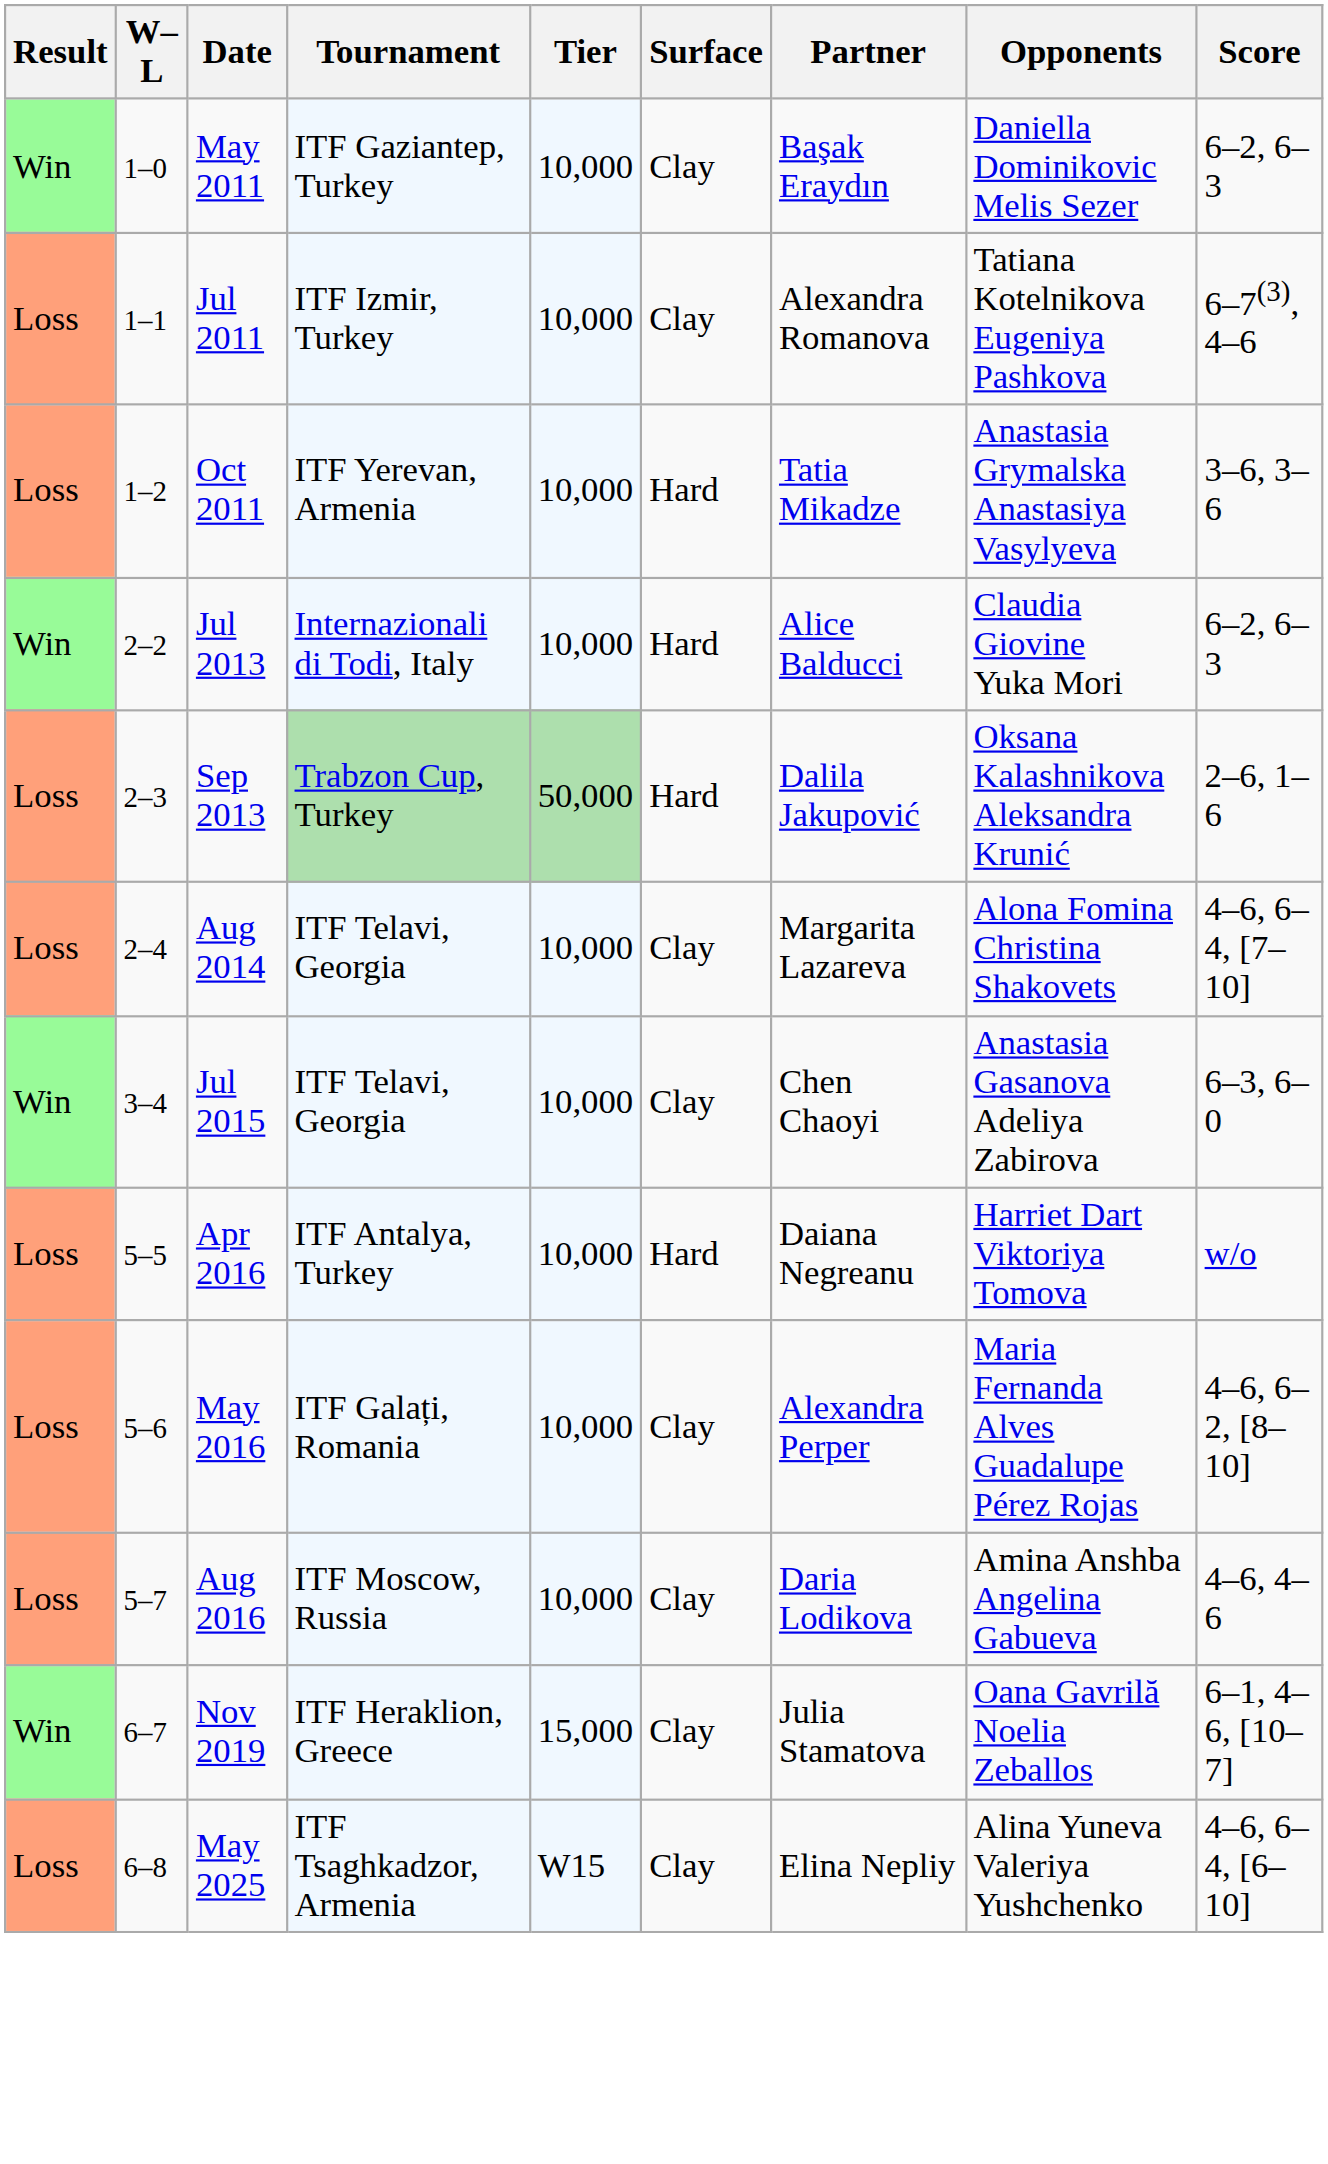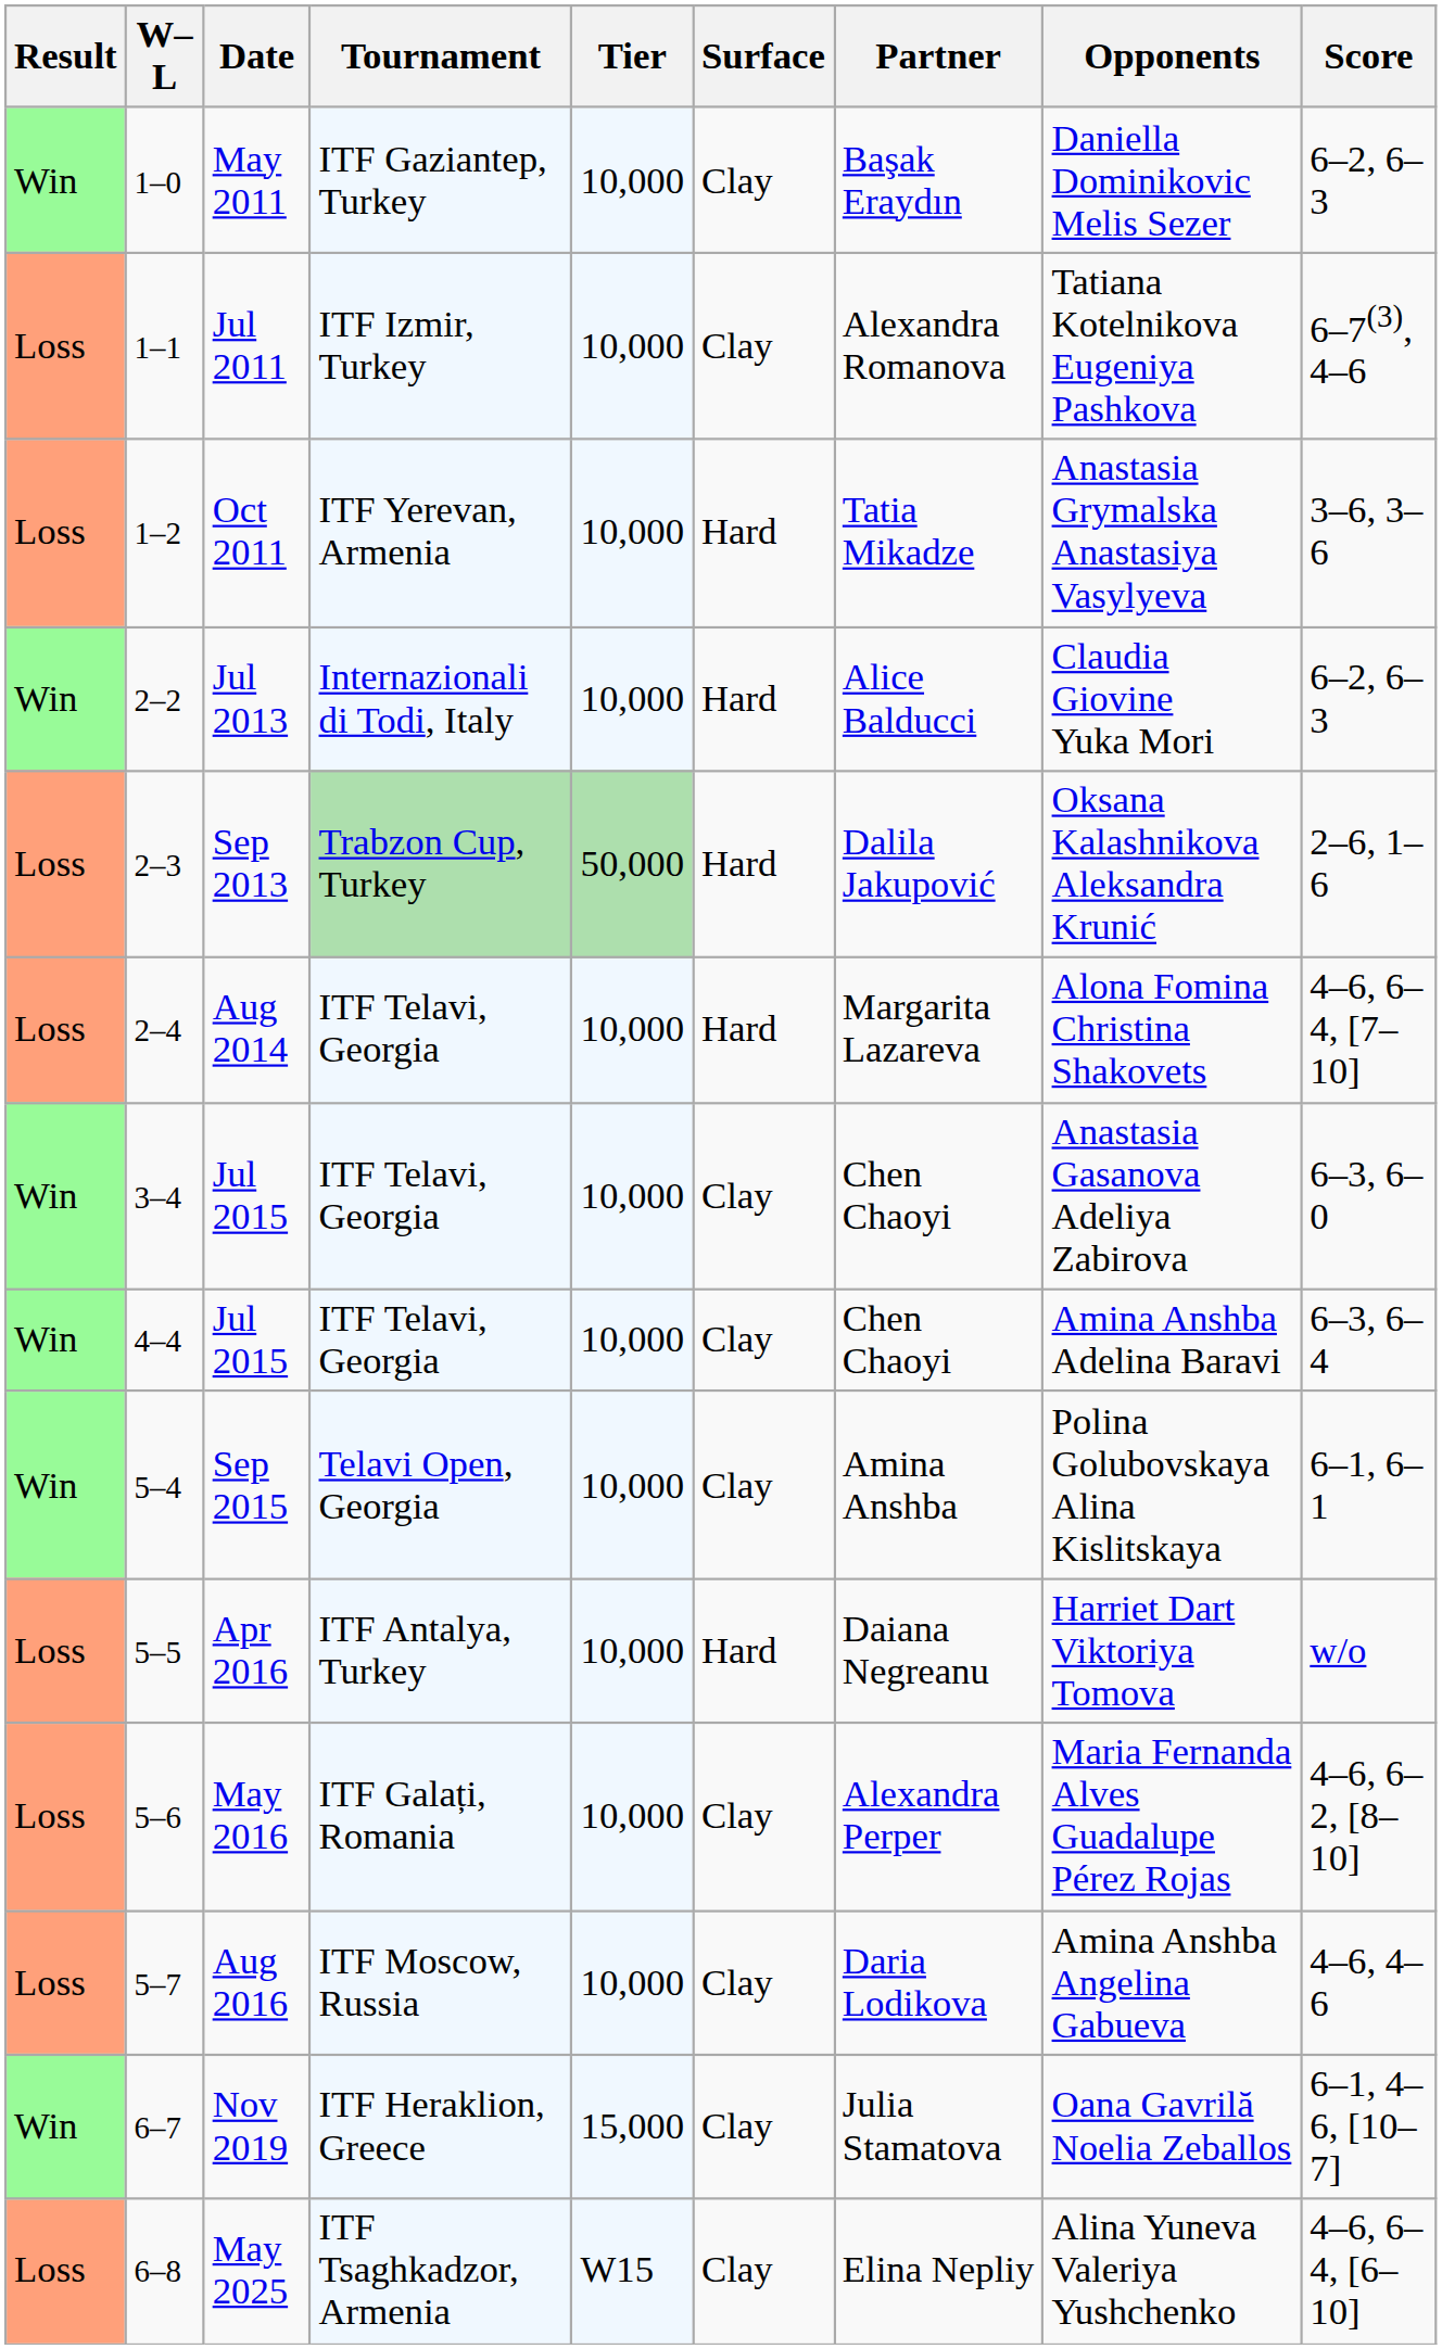Aug 2014 | Surface: Clay -> Hard
+ row: Win | 4–4 | Jul 2015 | ITF Telavi, Georgia | 10,000 | Clay | Chen Chaoyi | Amina Anshba Adelina Baravi | 6–3, 6–4
+ row: Win | 5–4 | Sep 2015 | Telavi Open, Georgia | 10,000 | Clay | Amina Anshba | Polina Golubovskaya Alina Kislitskaya | 6–1, 6–1
